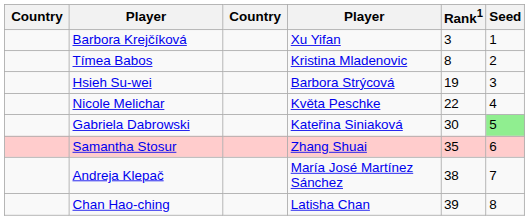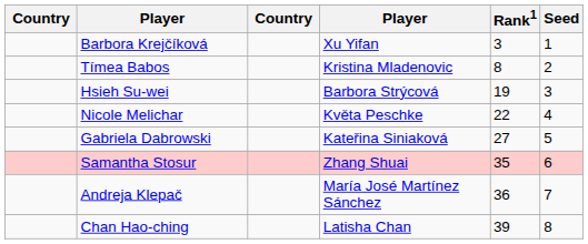Gabriela Dabrowski | Rank1: 30 -> 27
Gabriela Dabrowski | Seed: lightgreen background -> no background
Andreja Klepač | Rank1: 38 -> 36
